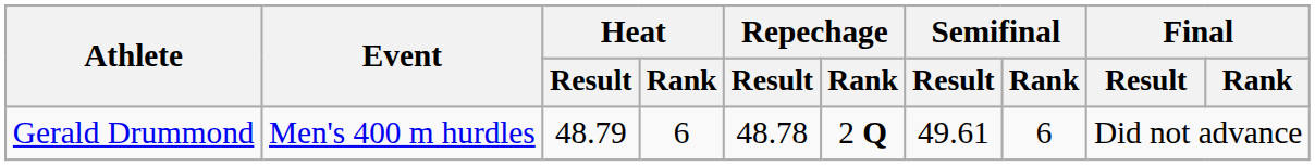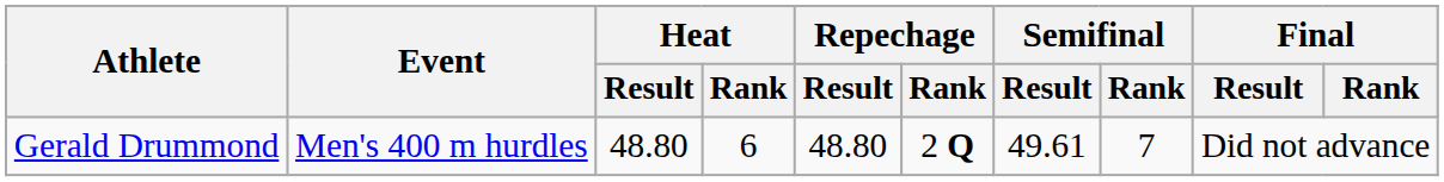Gerald Drummond | Heat / Result: 48.79 -> 48.80
Gerald Drummond | Repechage / Result: 48.78 -> 48.80
Gerald Drummond | Semifinal / Rank: 6 -> 7
